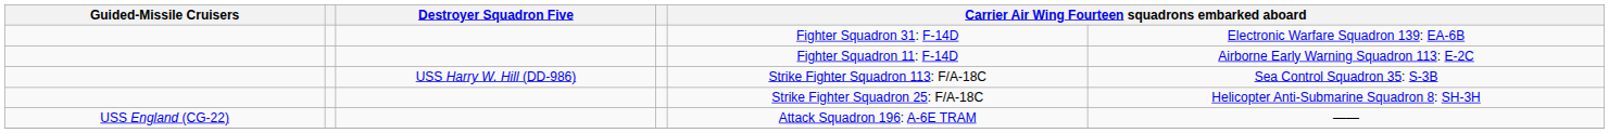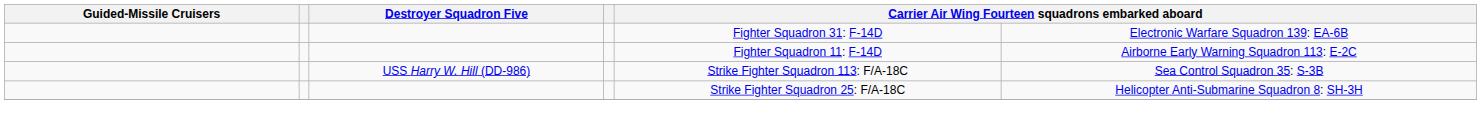- row: USS England (CG-22) | Attack Squadron 196: A-6E TRAM | ——
